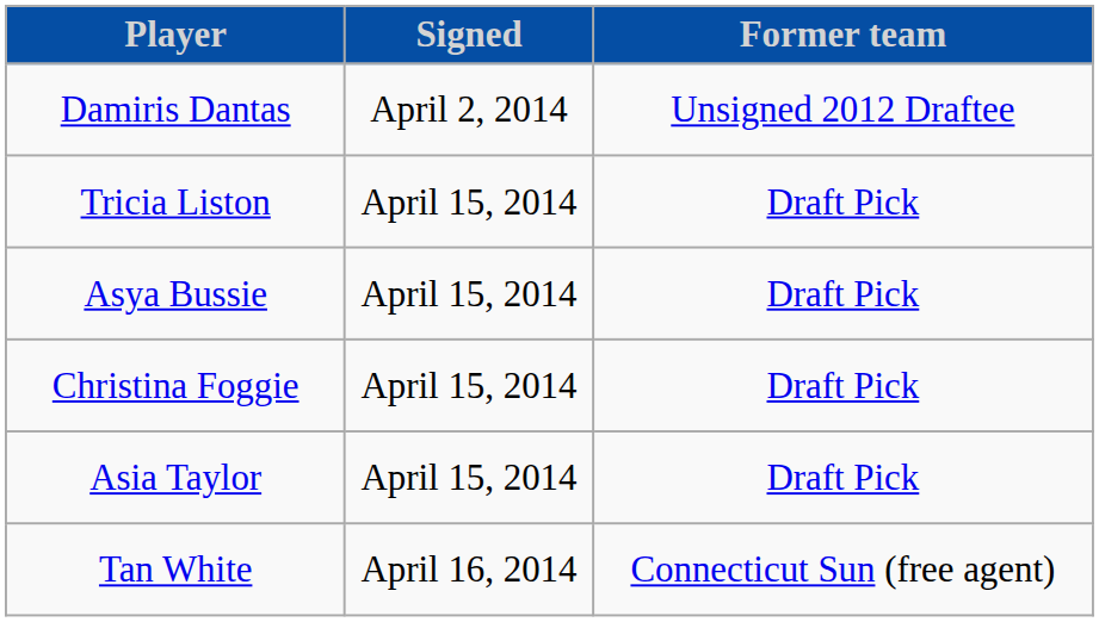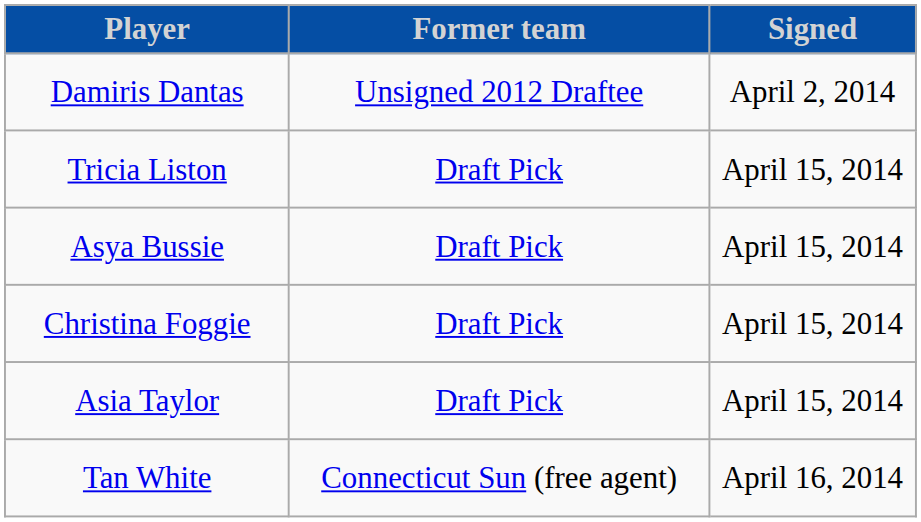columns swapped: Signed <-> Former team
